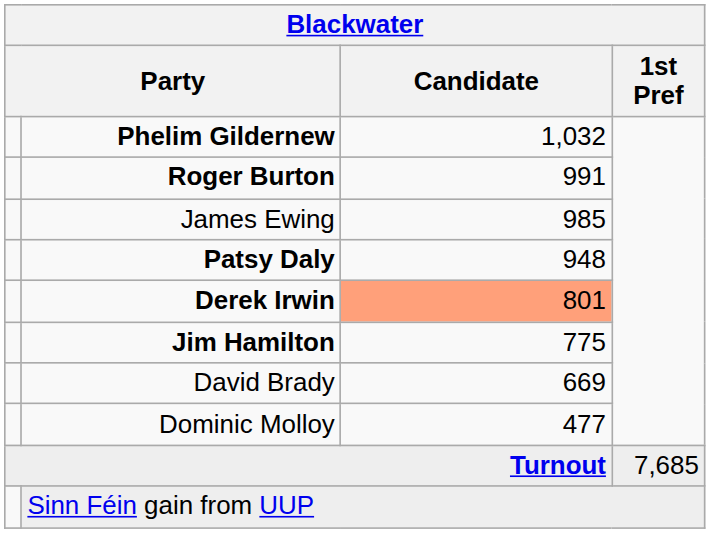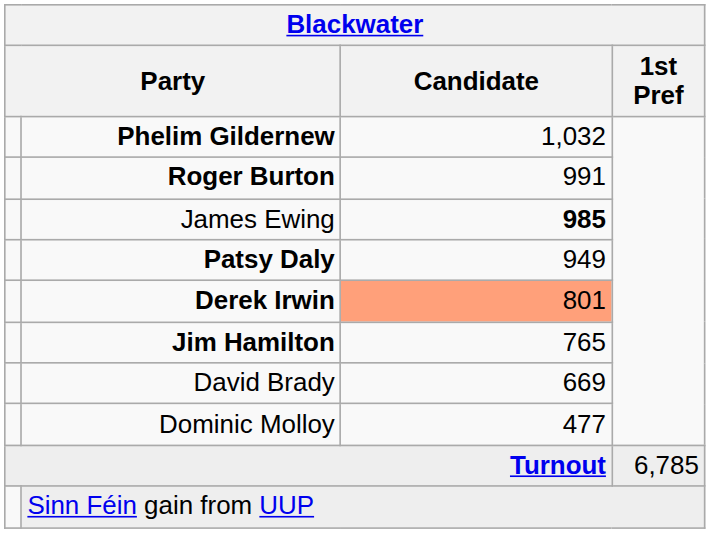James Ewing | Candidate: normal -> bold
Patsy Daly | Candidate: 948 -> 949
Jim Hamilton | Candidate: 775 -> 765
Turnout | 1st Pref: 7,685 -> 6,785
